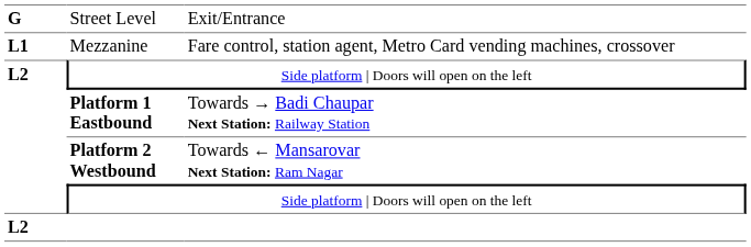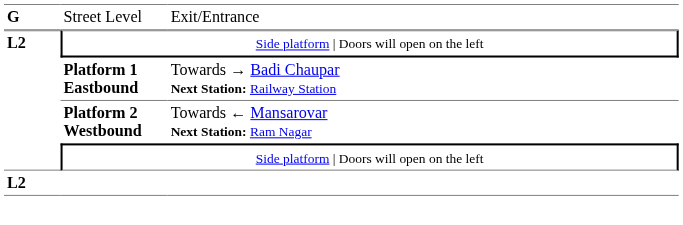- row: L1 | Mezzanine | Fare control, station agent, Metro Card vending machines, crossover
